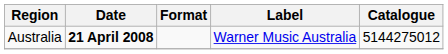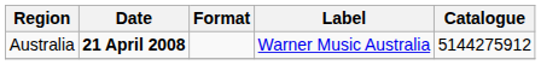Australia | Catalogue: 5144275012 -> 5144275912
